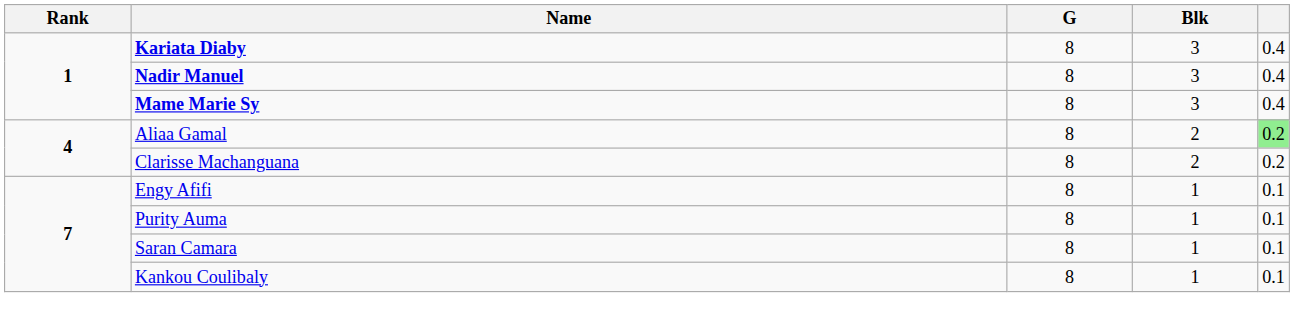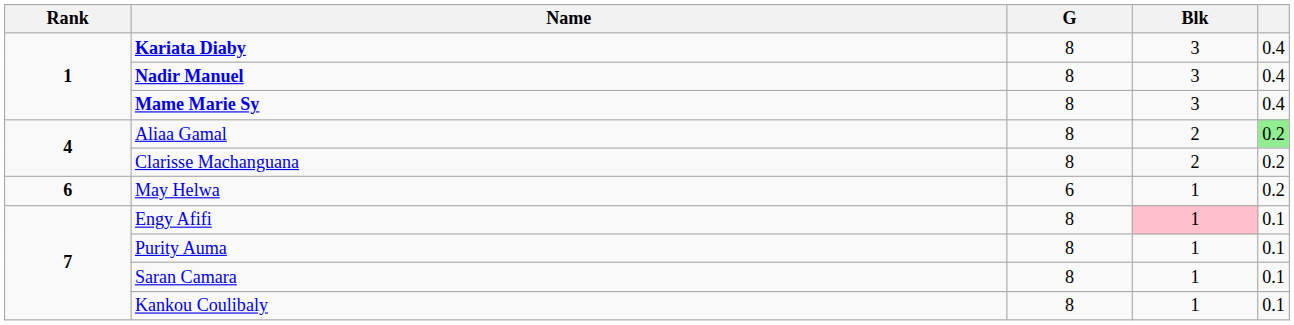+ row: 6 | May Helwa | 6 | 1 | 0.2
Engy Afifi | Blk: no background -> pink background
